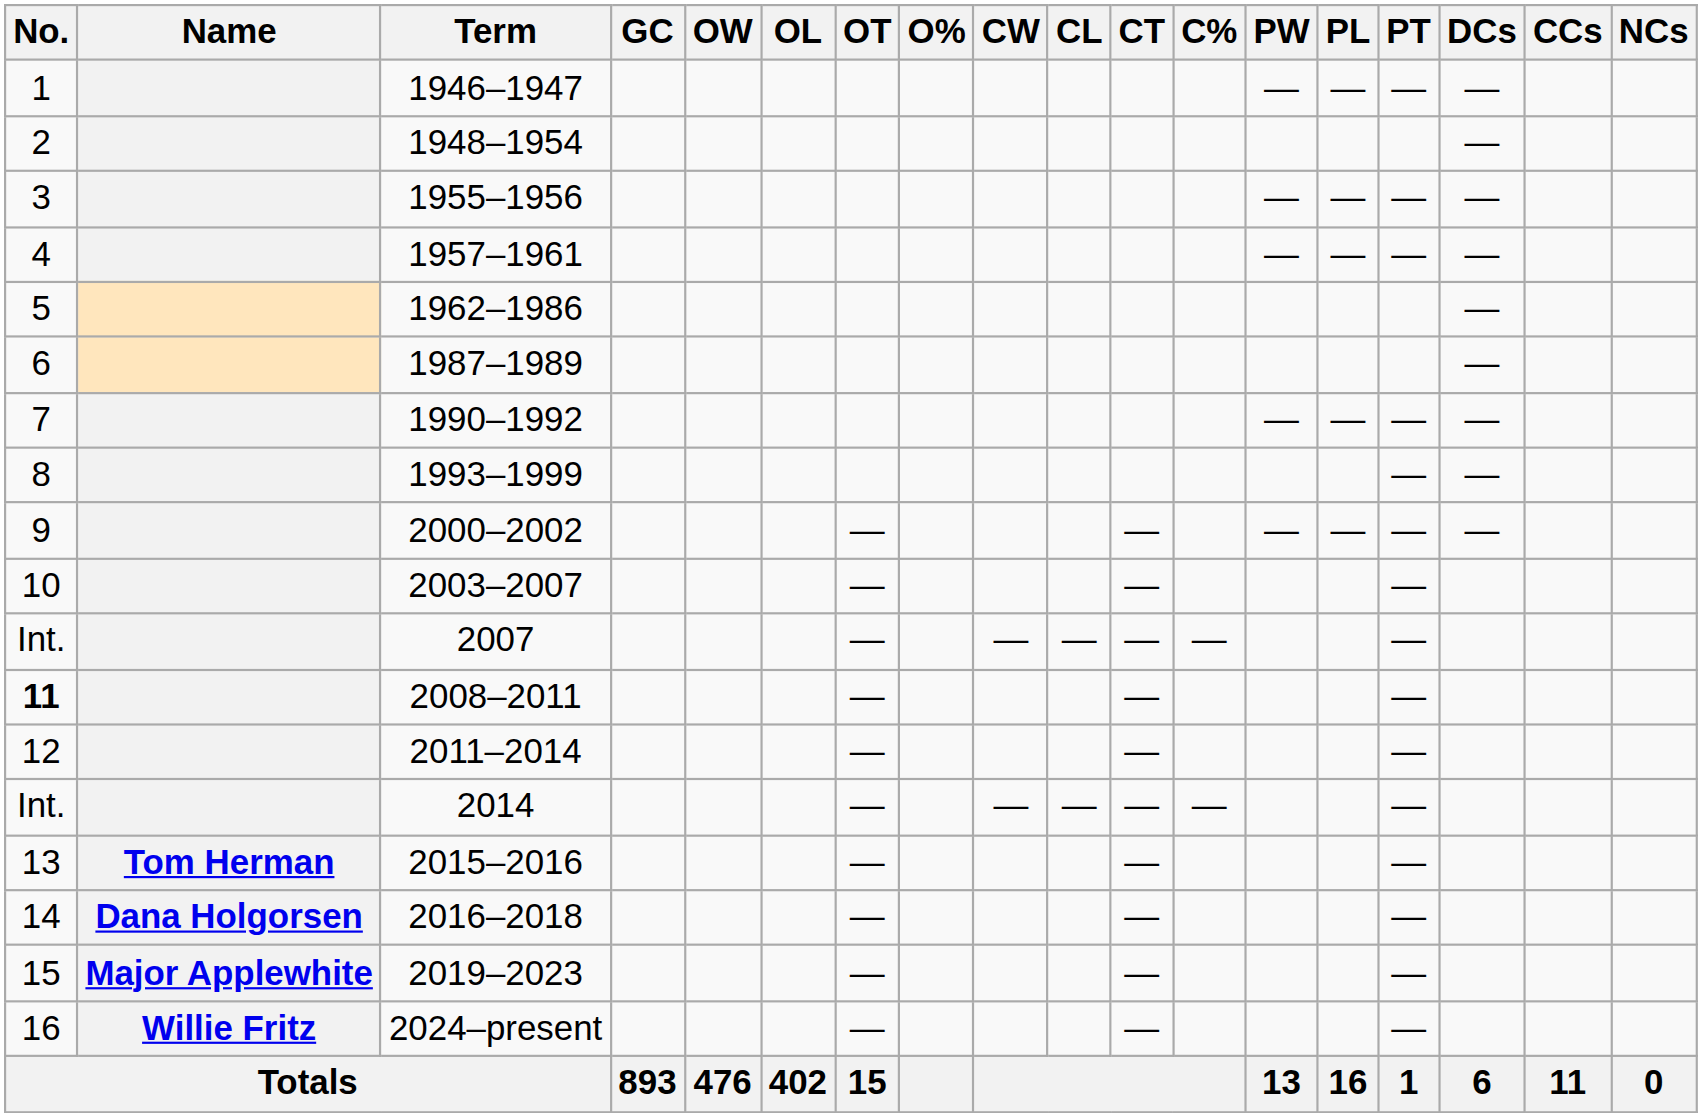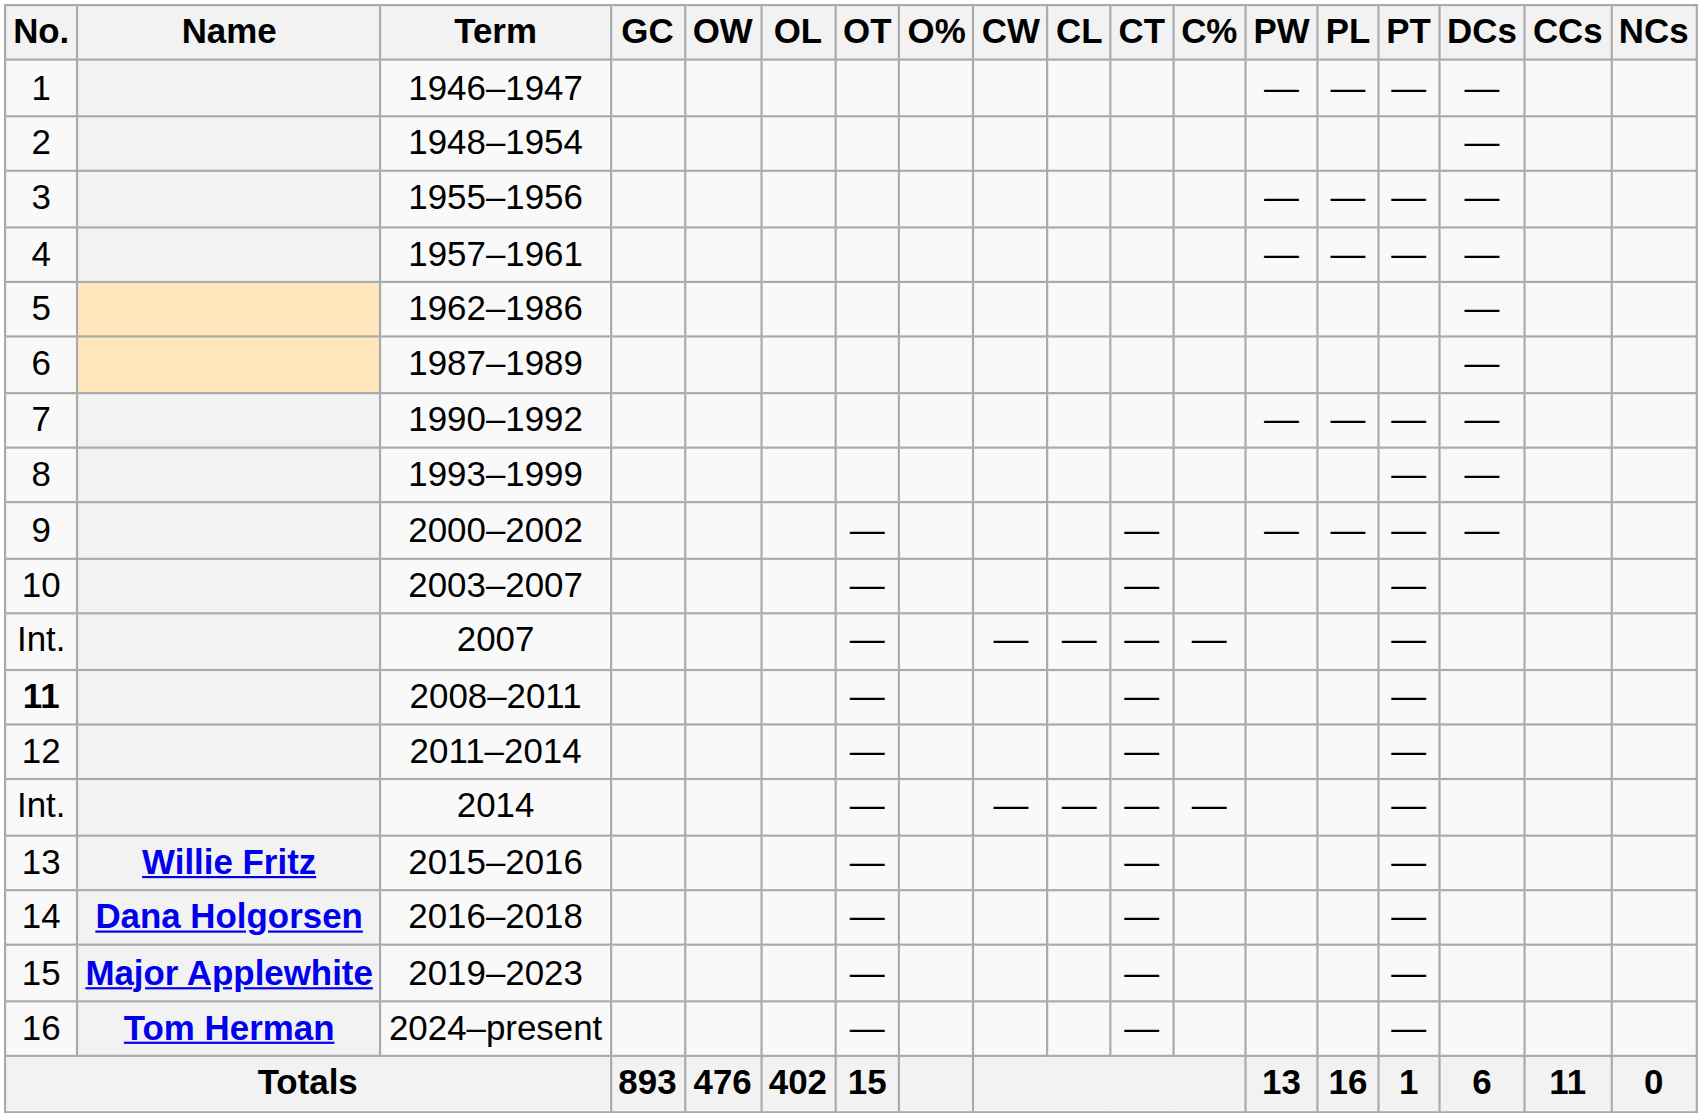2015–2016 | Name: Tom Herman -> Willie Fritz
2024–present | Name: Willie Fritz -> Tom Herman
